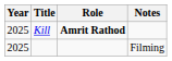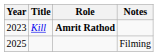Kill | Year: 2025 -> 2023
